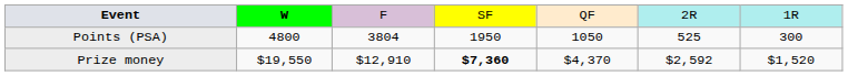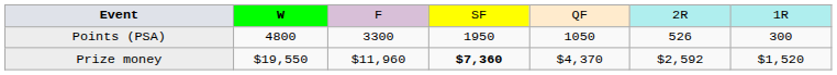Points (PSA) | column 3: 3804 -> 3300
Points (PSA) | column 6: 525 -> 526
Prize money | column 3: $12,910 -> $11,960
